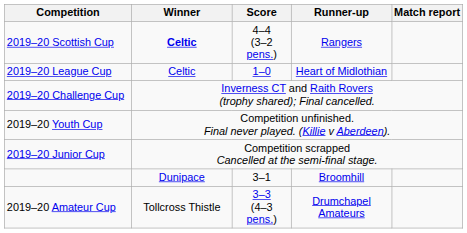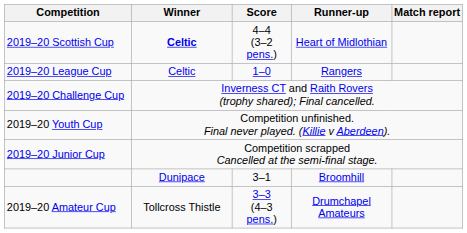2019–20 Scottish Cup | Runner-up: Rangers -> Heart of Midlothian
2019–20 League Cup | Runner-up: Heart of Midlothian -> Rangers
